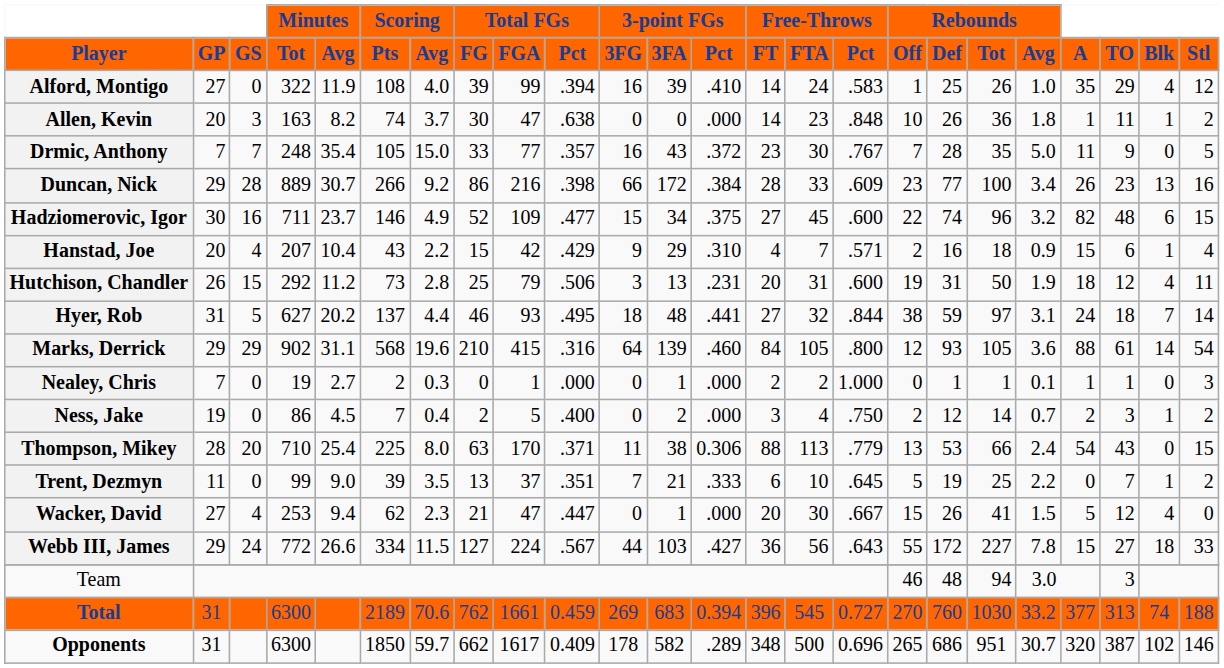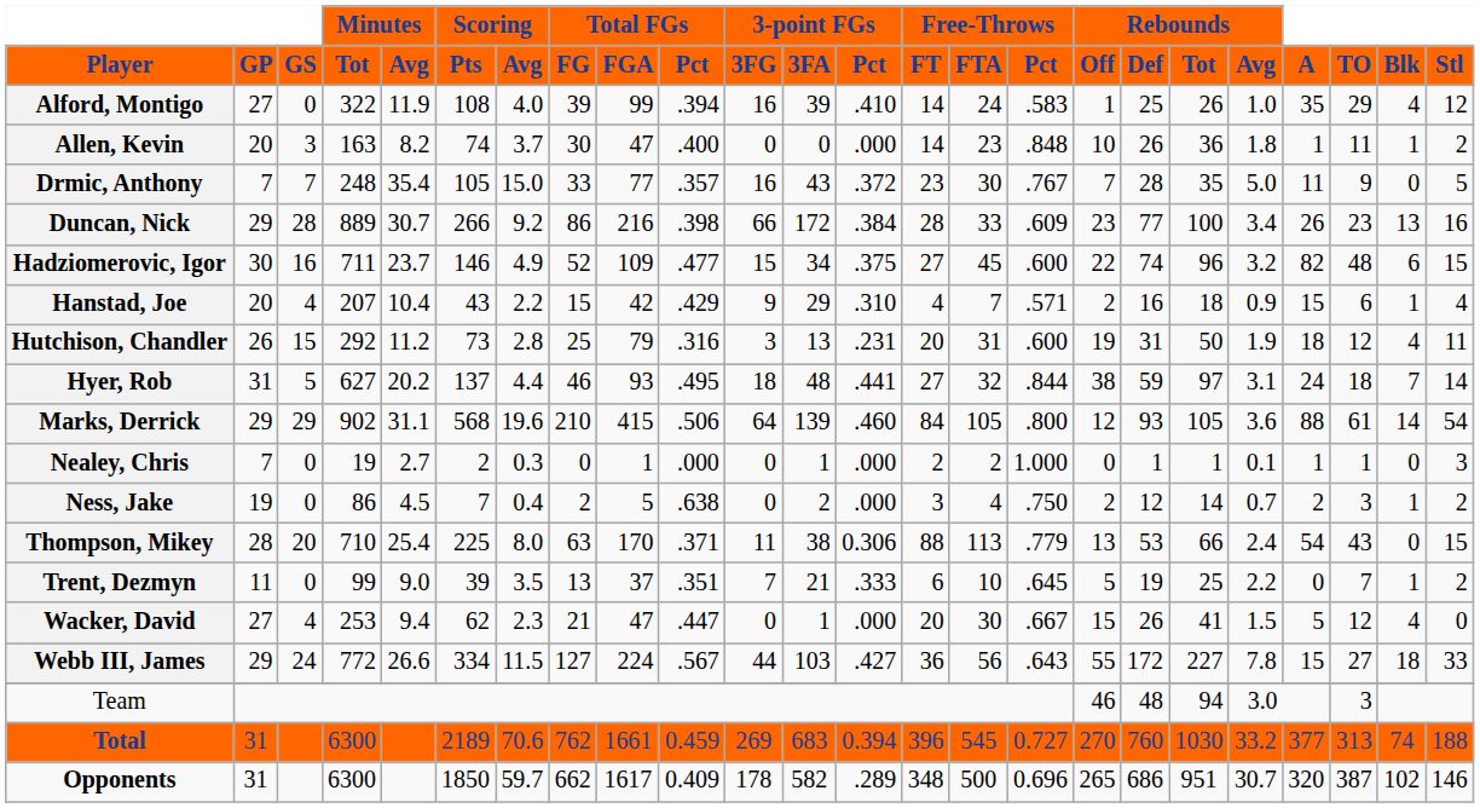Allen, Kevin | Total FGs / Pct: .638 -> .400
Hutchison, Chandler | Total FGs / Pct: .506 -> .316
Marks, Derrick | Total FGs / Pct: .316 -> .506
Ness, Jake | Total FGs / Pct: .400 -> .638
